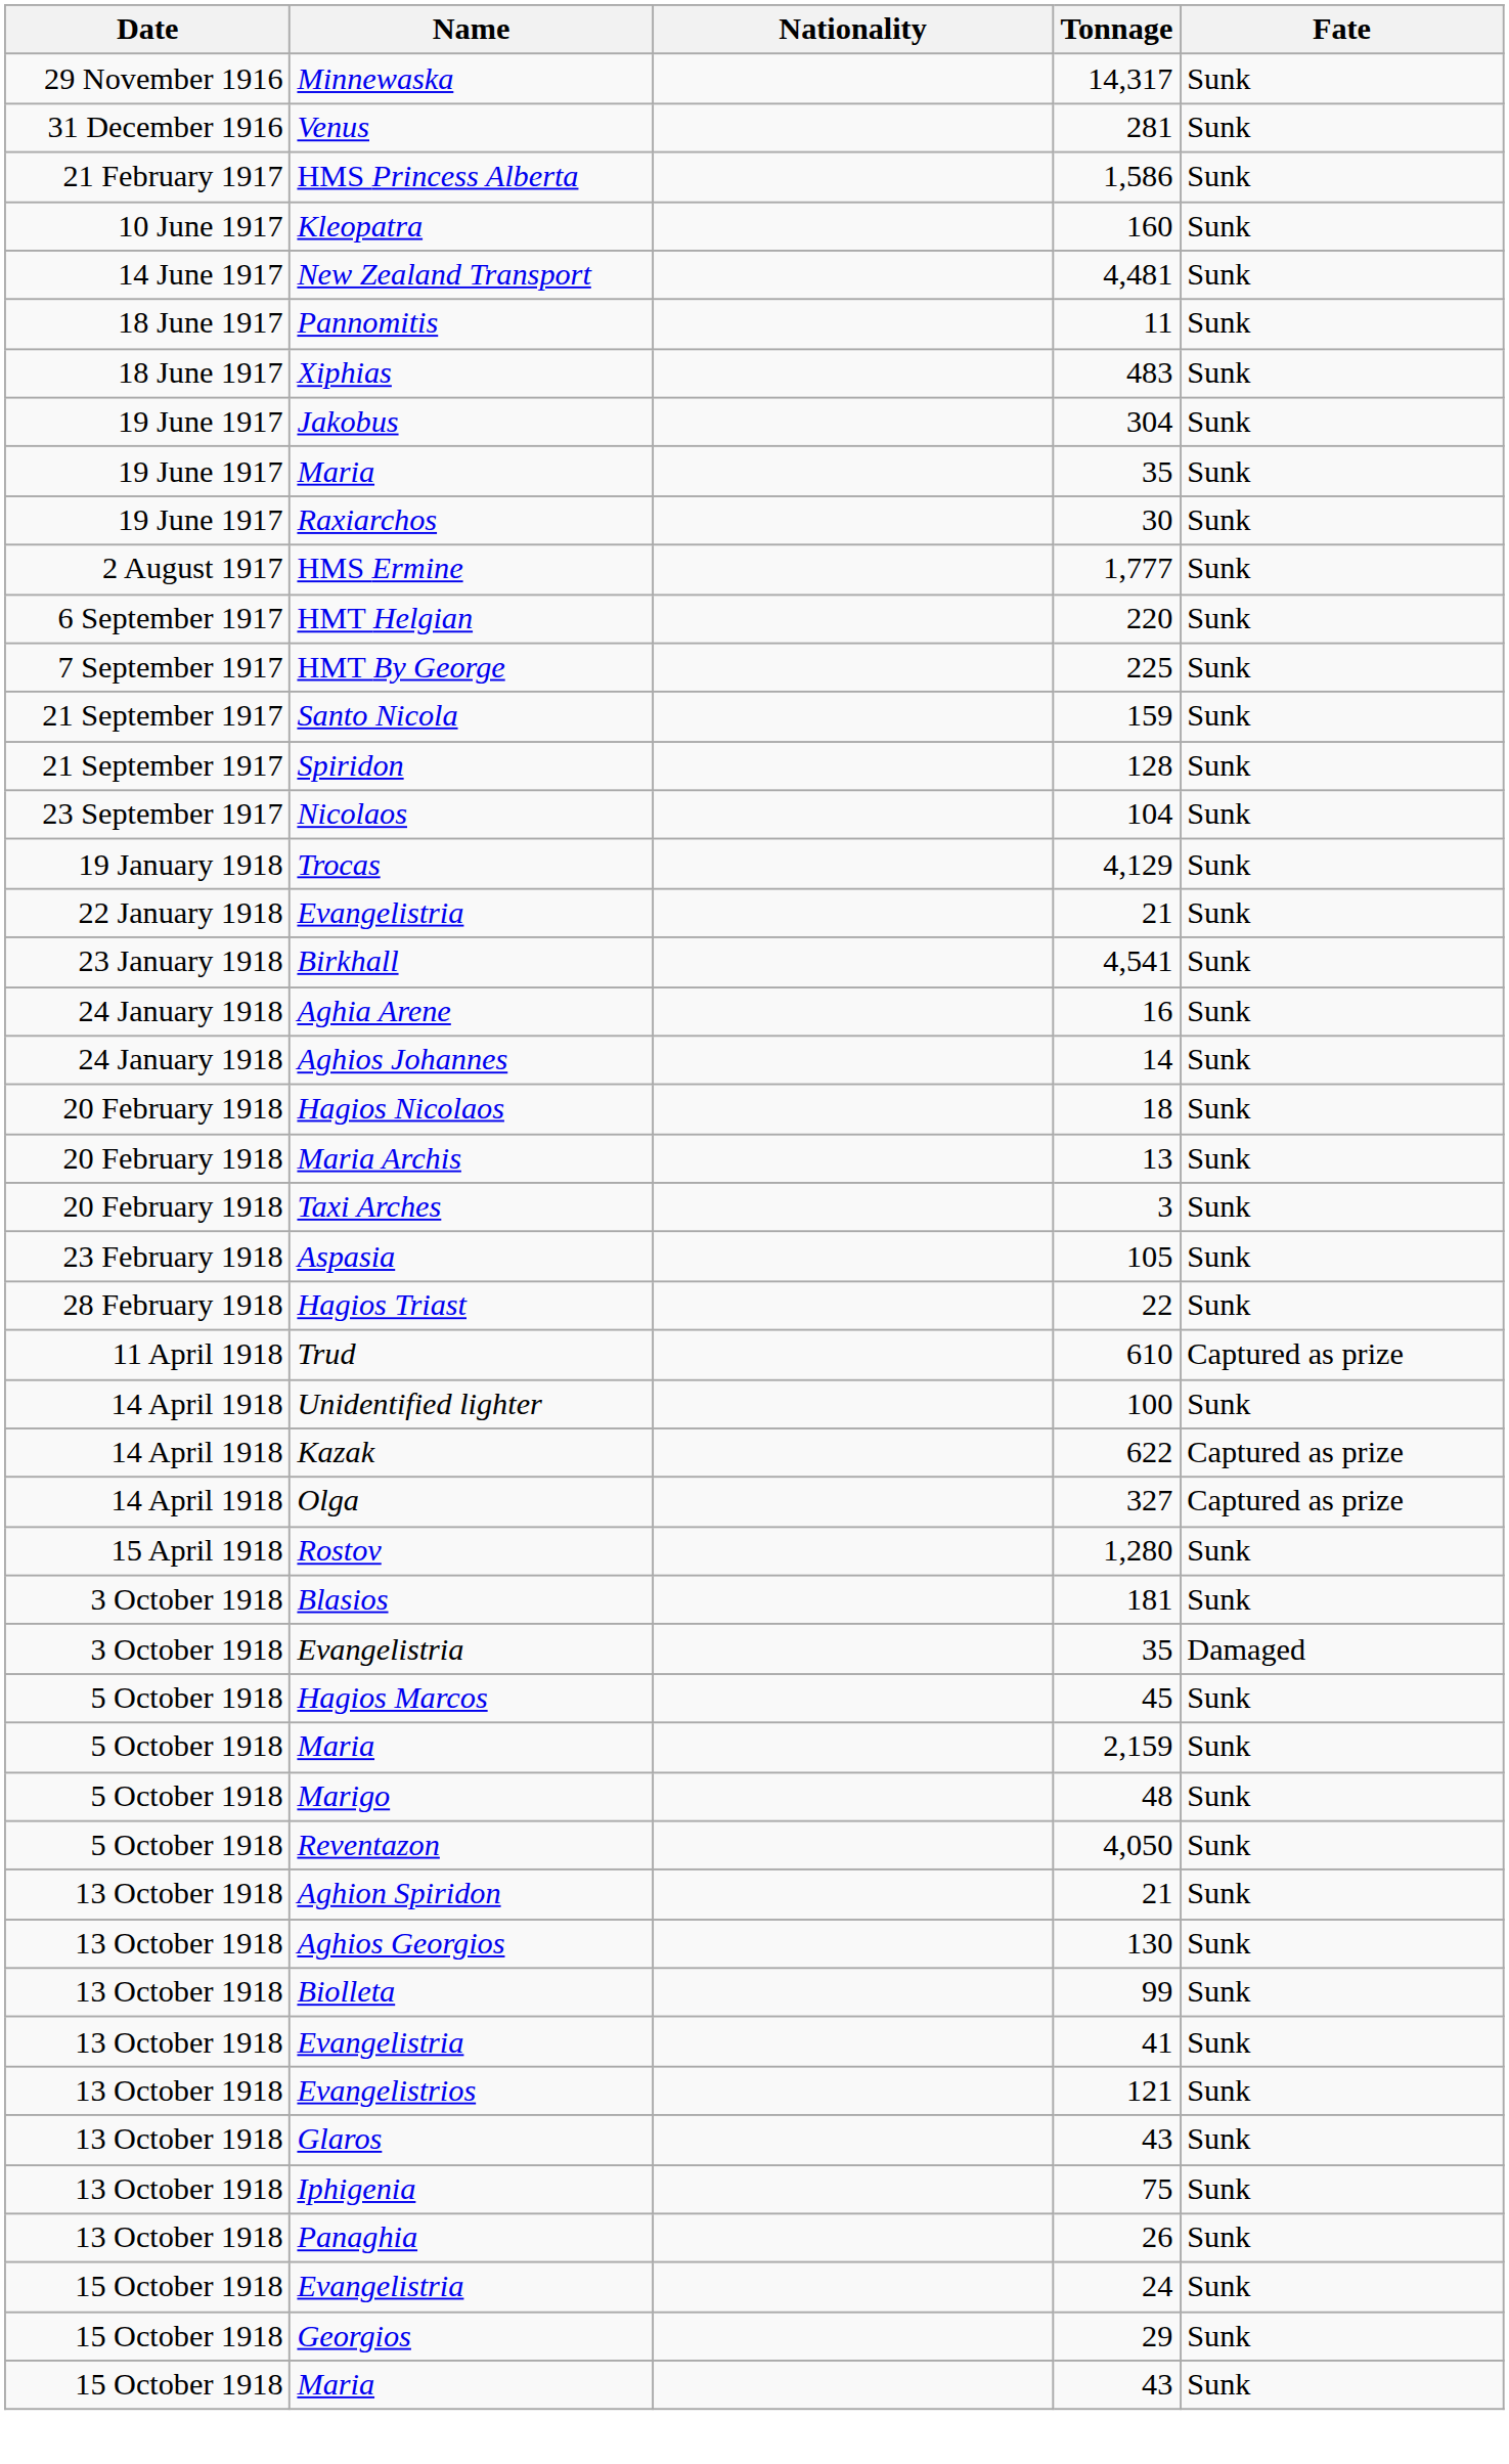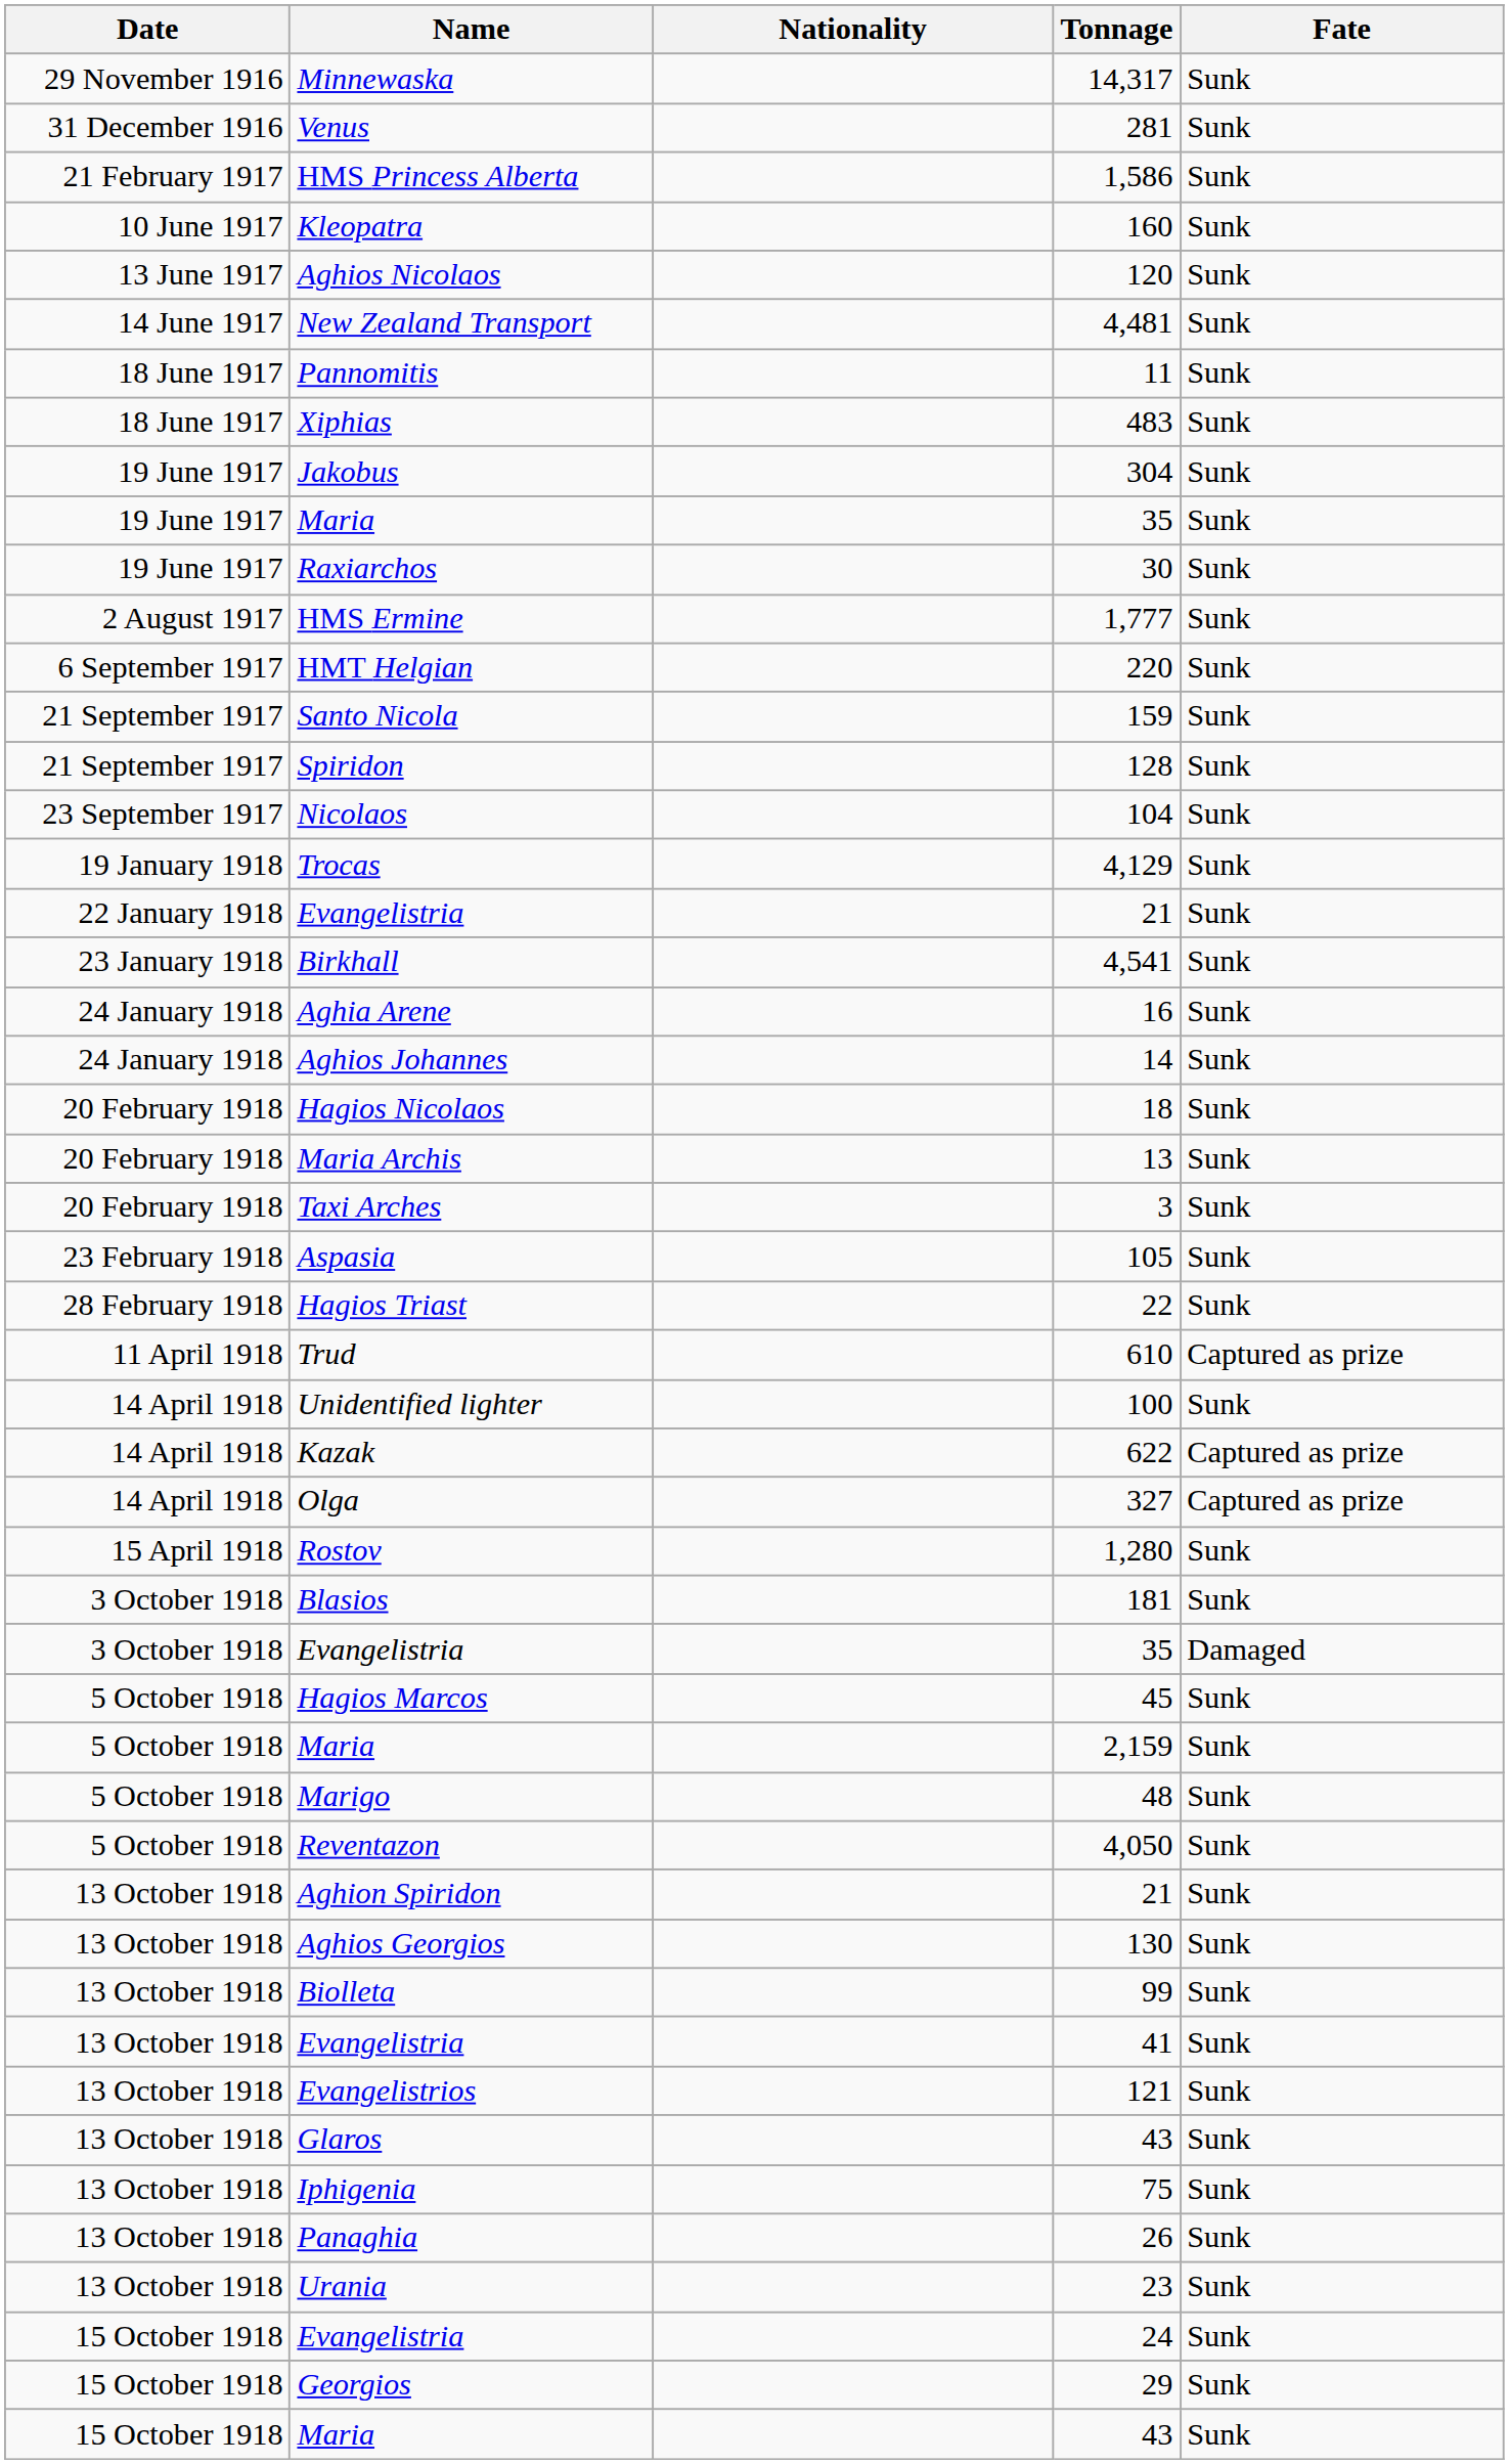+ row: 13 June 1917 | Aghios Nicolaos | 120 | Sunk
- row: 7 September 1917 | HMT By George | 225 | Sunk
+ row: 13 October 1918 | Urania | 23 | Sunk
